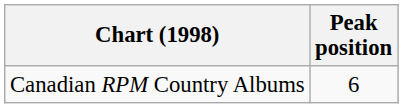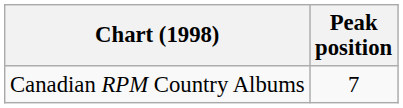Canadian RPM Country Albums | Peak position: 6 -> 7
